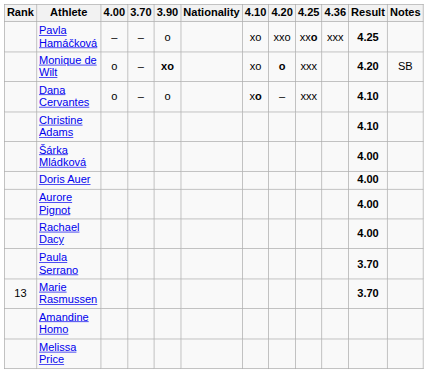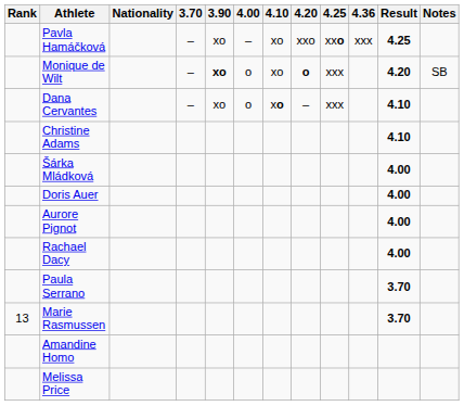columns swapped: Nationality <-> 4.00
Pavla Hamáčková | 3.90: o -> xo
Dana Cervantes | 3.90: o -> xo
